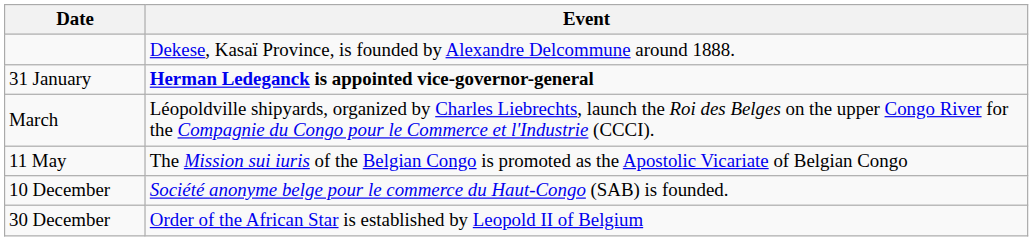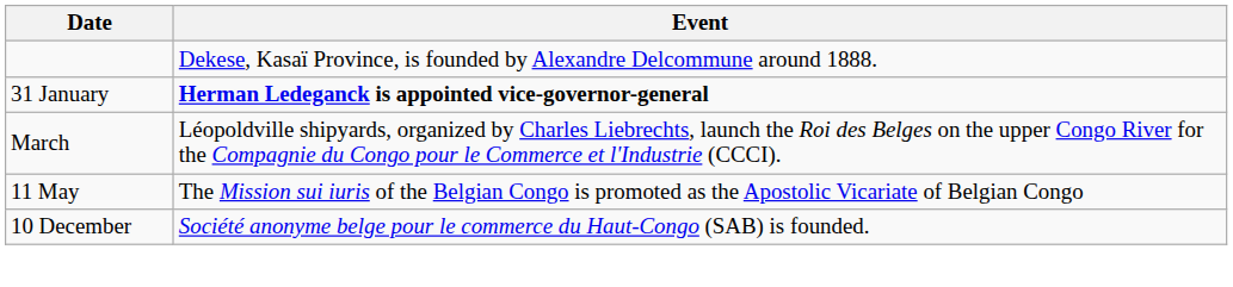- row: 30 December | Order of the African Star is established by Leopold II of Belgium
